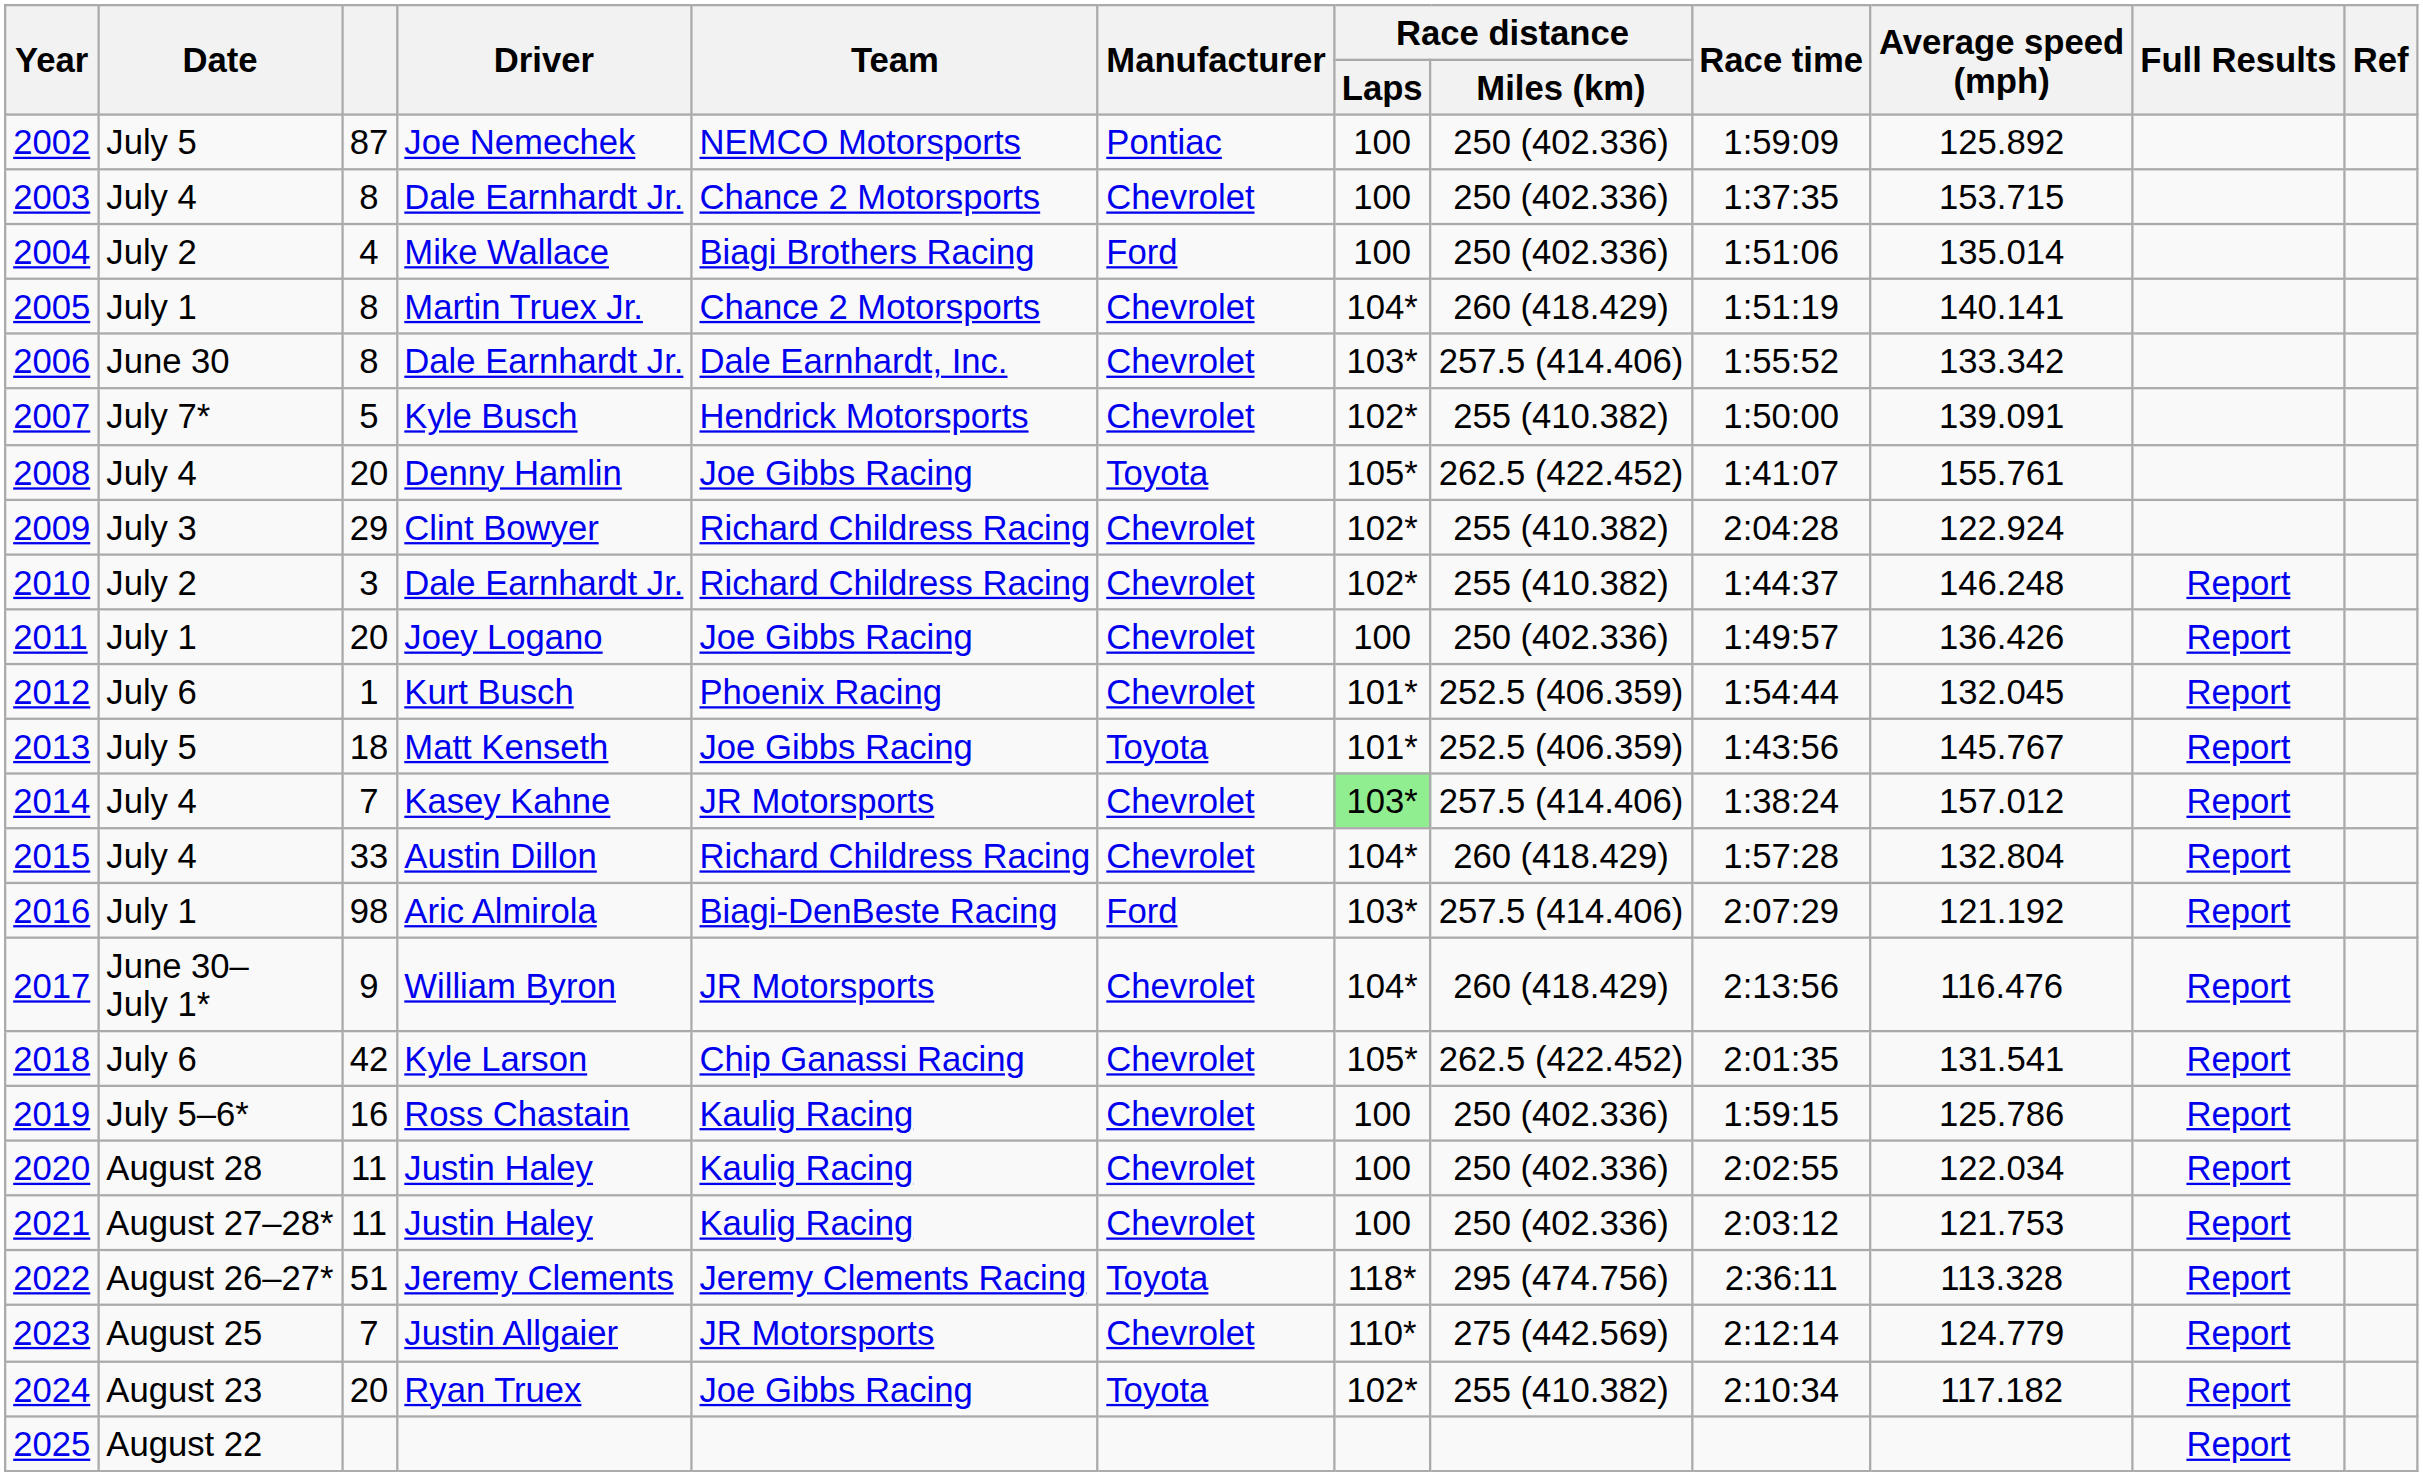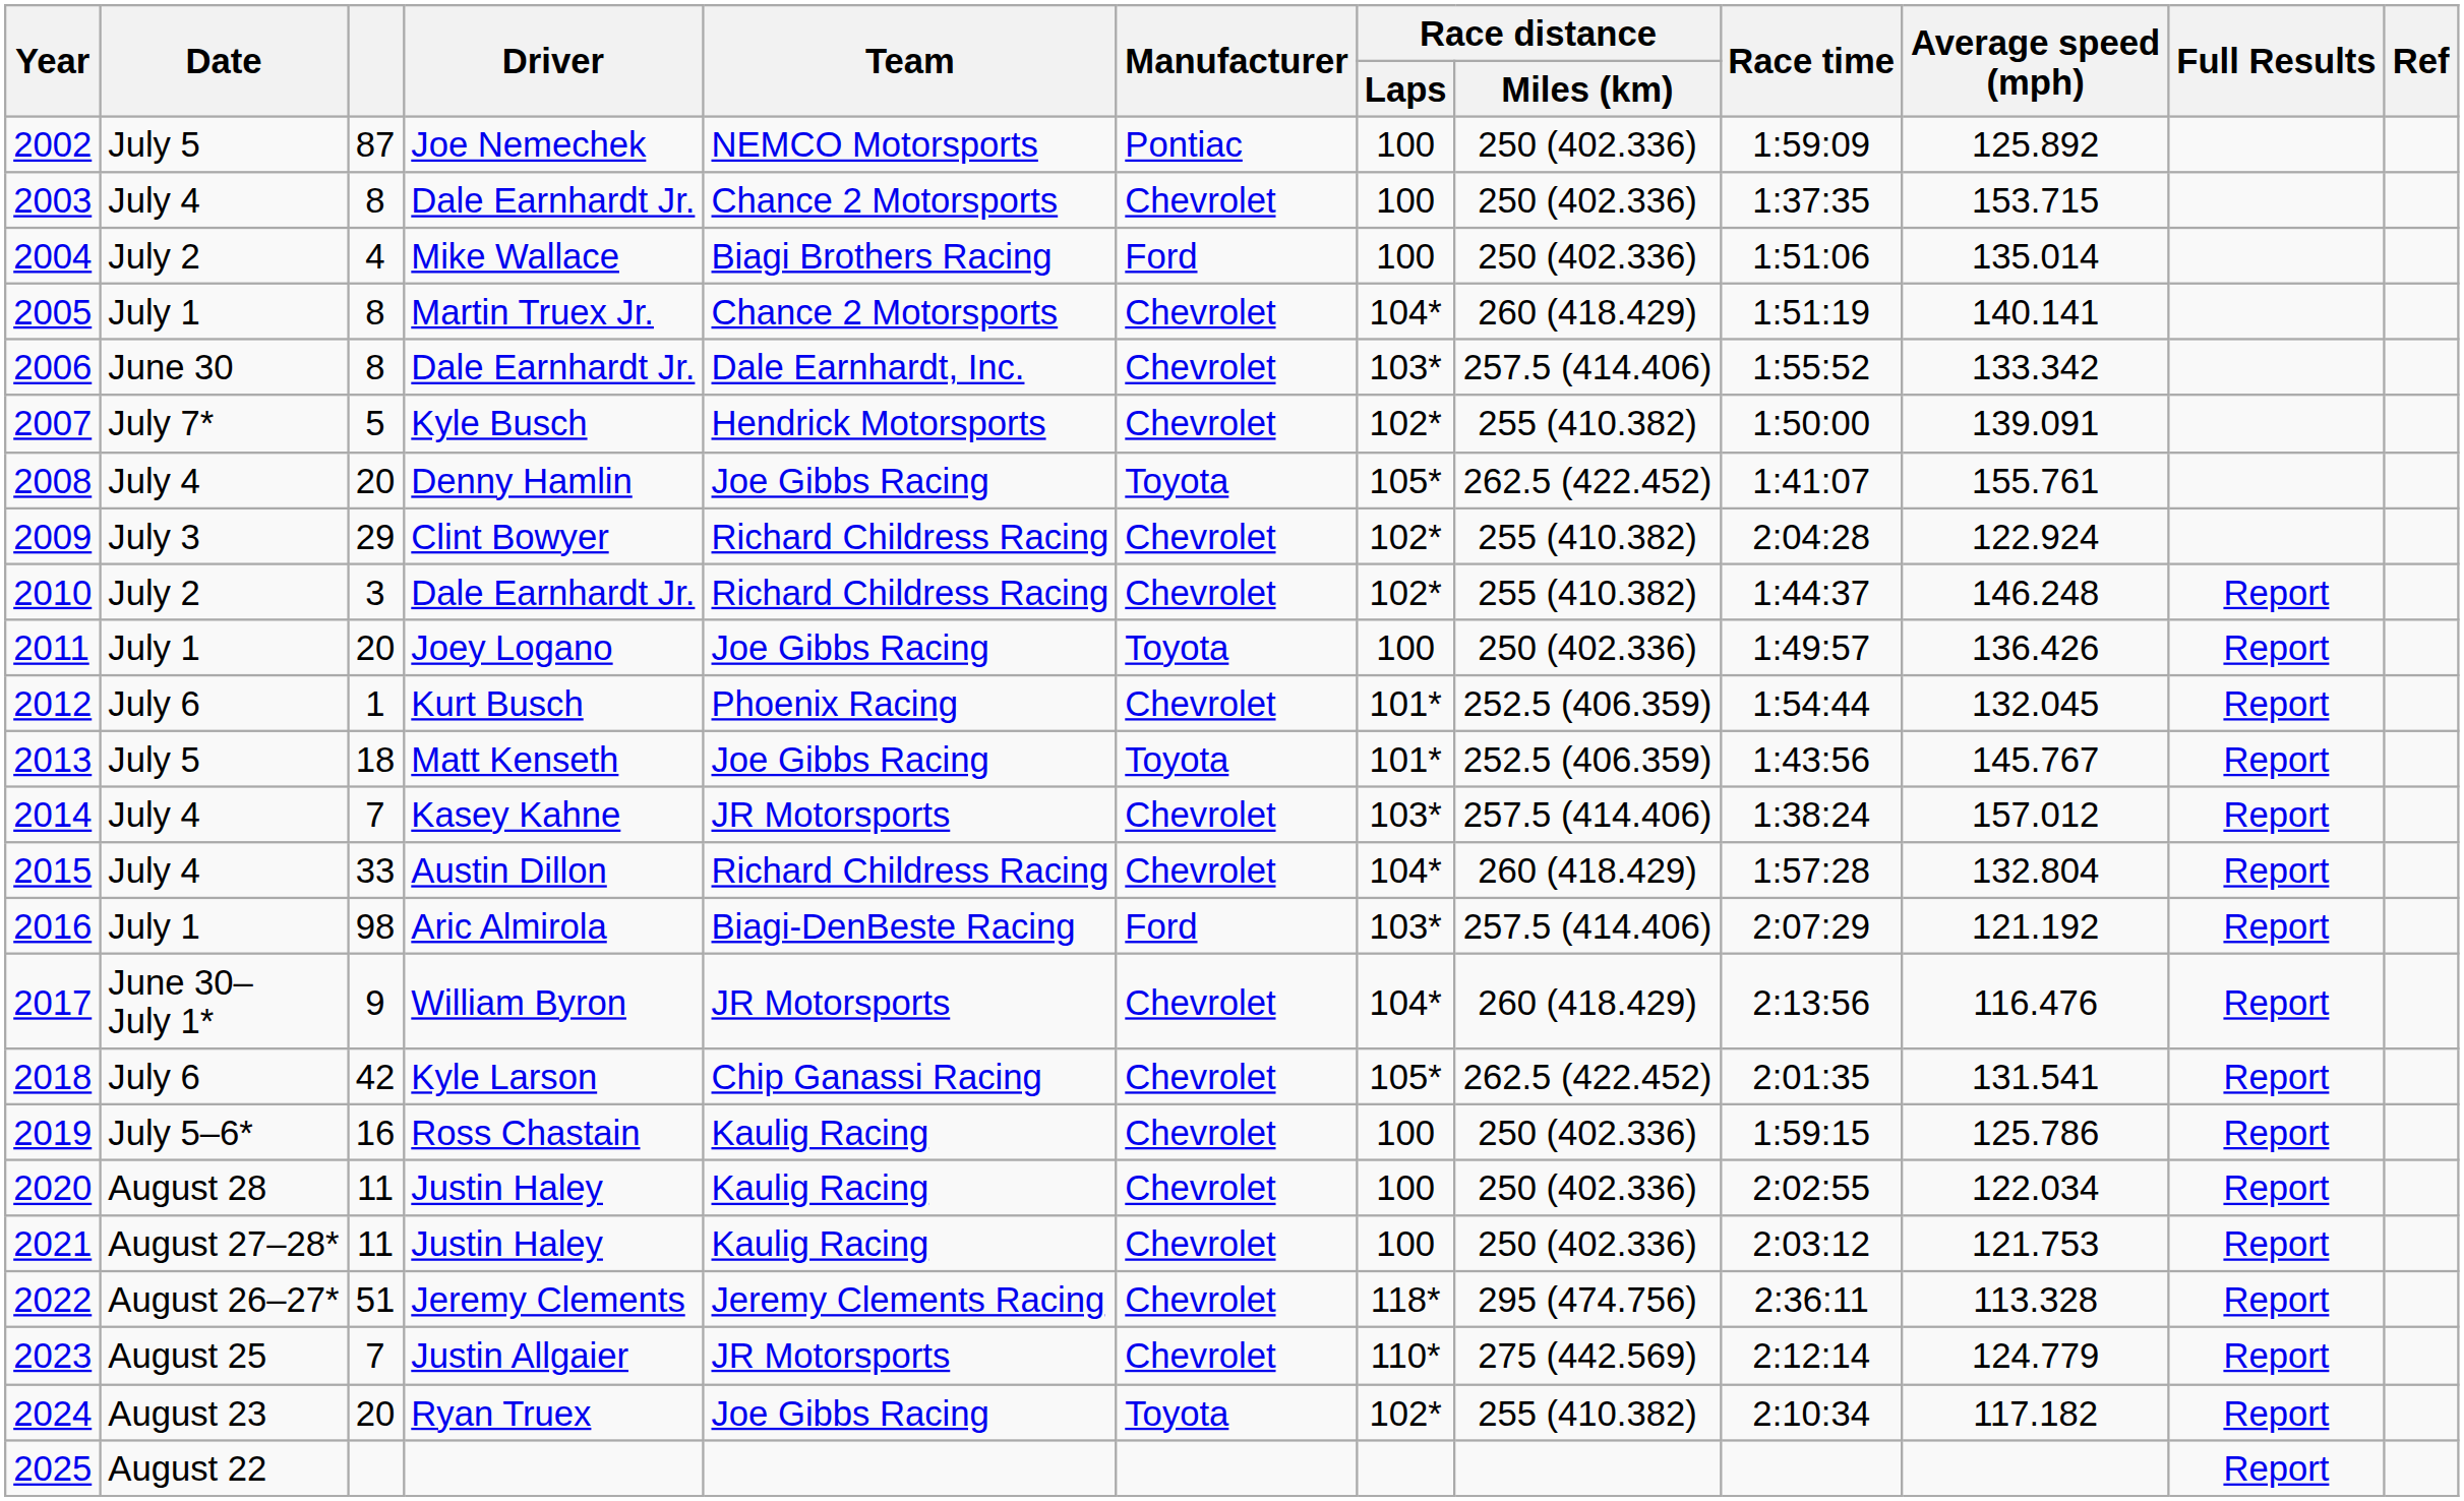2011 | Manufacturer: Chevrolet -> Toyota
2014 | Race distance / Laps: lightgreen background -> no background
2022 | Manufacturer: Toyota -> Chevrolet
